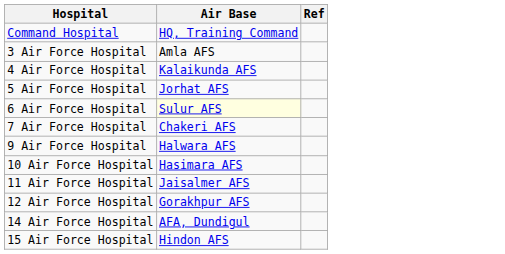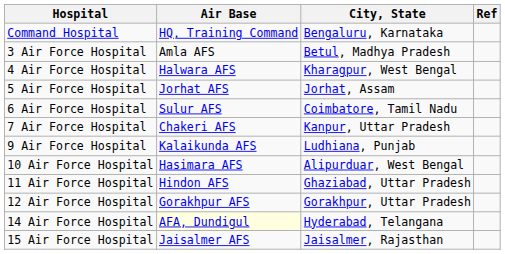+ column: City, State | Bengaluru, Karnataka | Betul, Madhya Pradesh | Kharagpur, West Bengal | Jorhat, Assam | Coimbatore, Tamil Nadu | Kanpur, Uttar Pradesh | Ludhiana, Punjab | Alipurduar, West Bengal | Ghaziabad, Uttar Pradesh | Gorakhpur, Uttar Pradesh | Hyderabad, Telangana | Jaisalmer, Rajasthan
4 Air Force Hospital | Air Base: Kalaikunda AFS -> Halwara AFS
6 Air Force Hospital | Air Base: lightyellow background -> no background
9 Air Force Hospital | Air Base: Halwara AFS -> Kalaikunda AFS
11 Air Force Hospital | Air Base: Jaisalmer AFS -> Hindon AFS
14 Air Force Hospital | Air Base: no background -> lightyellow background
15 Air Force Hospital | Air Base: Hindon AFS -> Jaisalmer AFS
